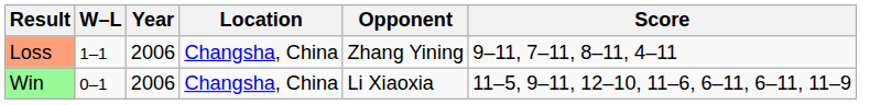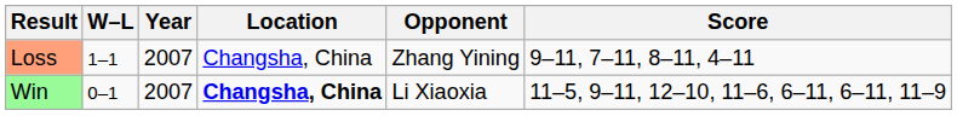Loss | Year: 2006 -> 2007
Win | Year: 2006 -> 2007
Win | Location: normal -> bold
